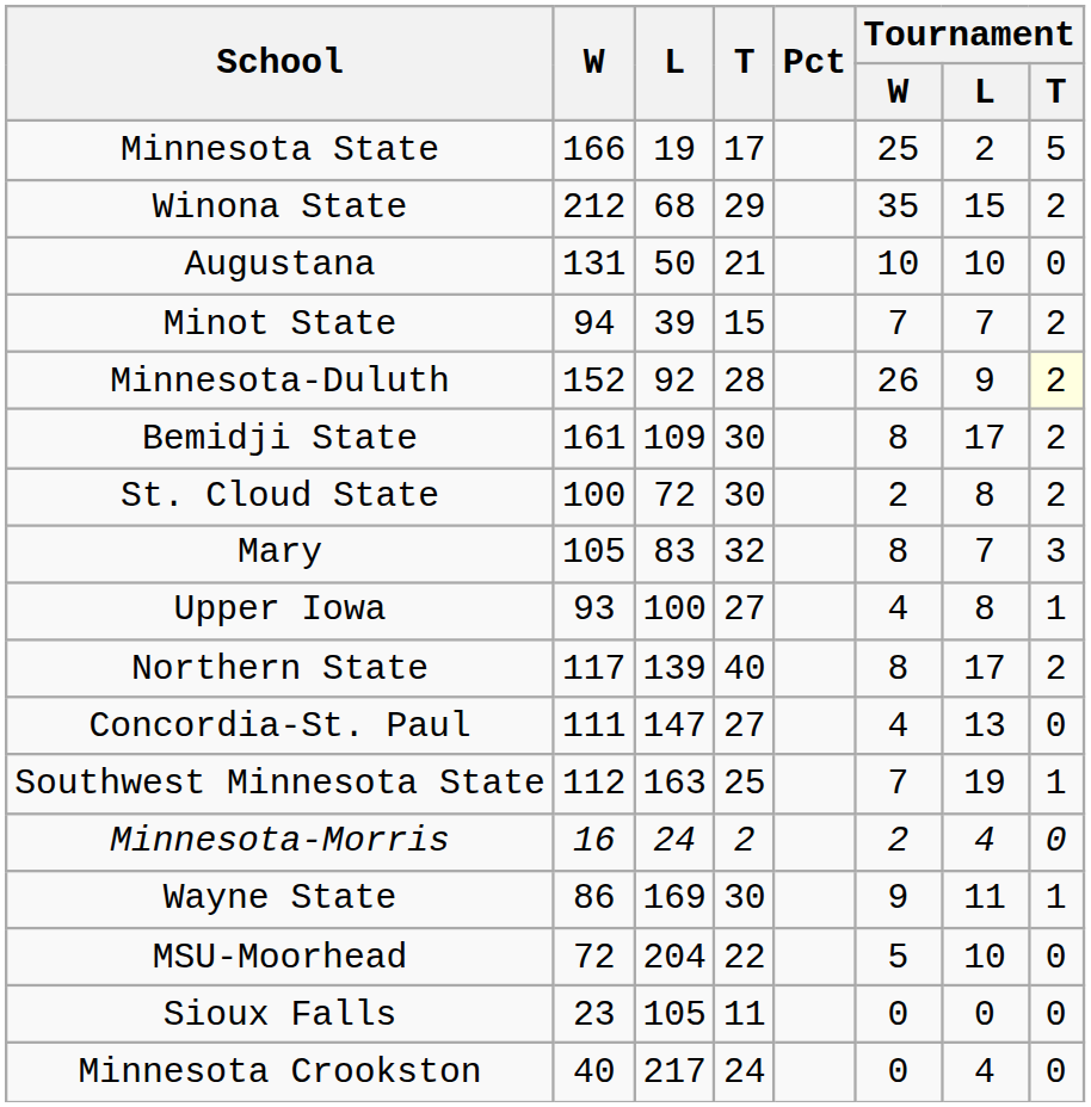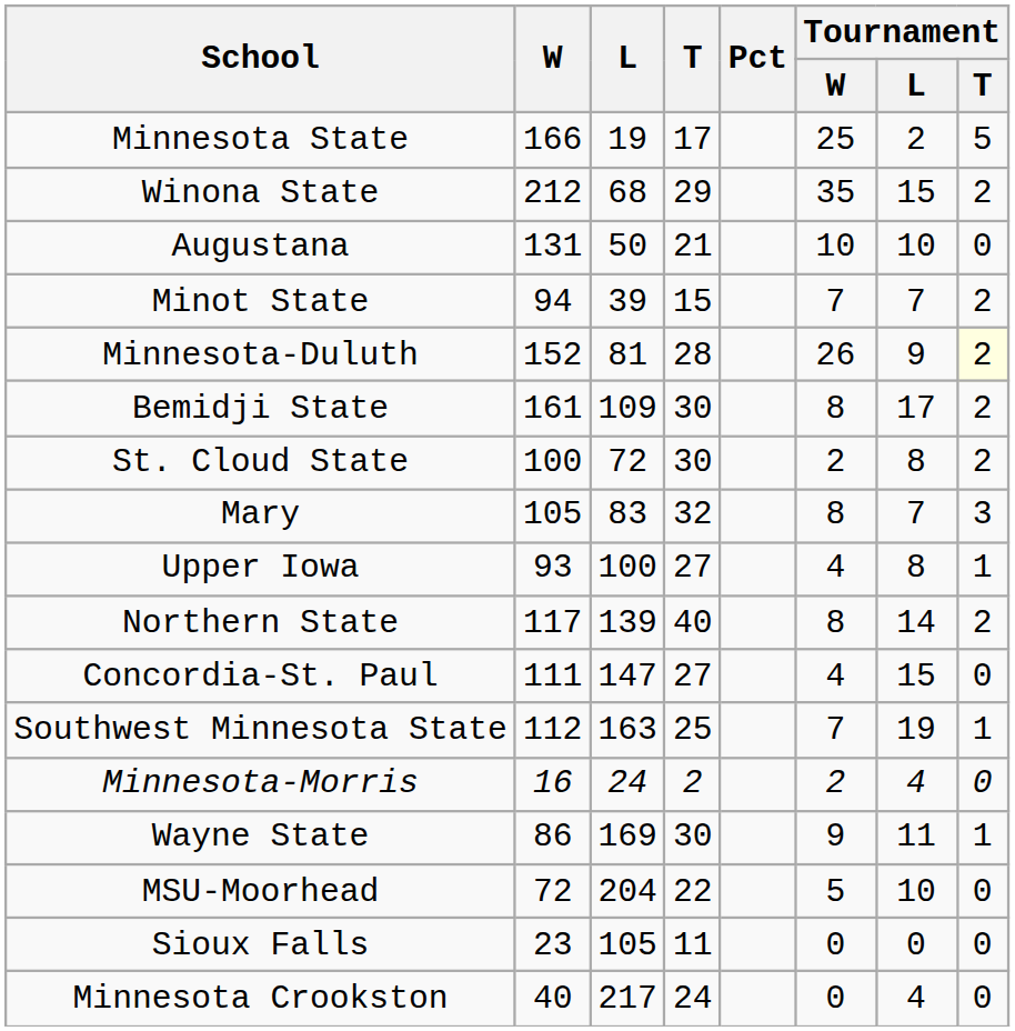Minnesota-Duluth | L: 92 -> 81
Northern State | Tournament / L: 17 -> 14
Concordia-St. Paul | Tournament / L: 13 -> 15
